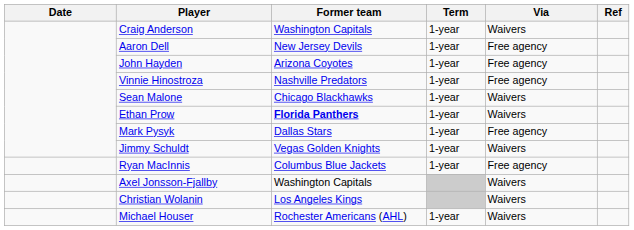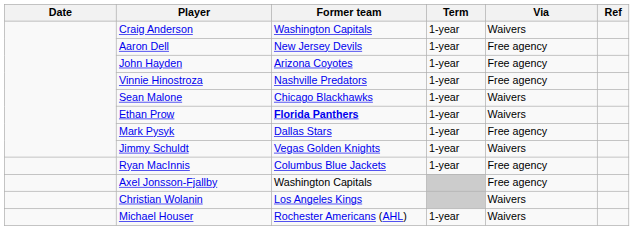Axel Jonsson-Fjallby | Via: Waivers -> Free agency
